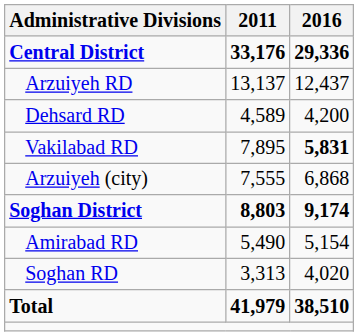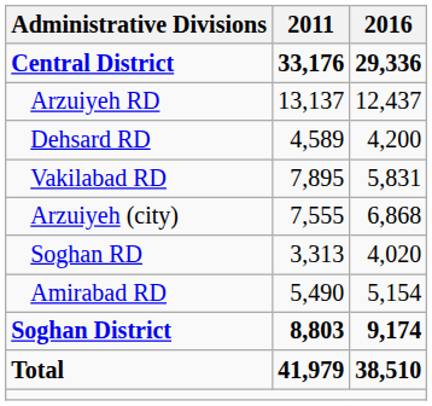Vakilabad RD | 2016: bold -> normal
rows swapped: Soghan District <-> Soghan RD
